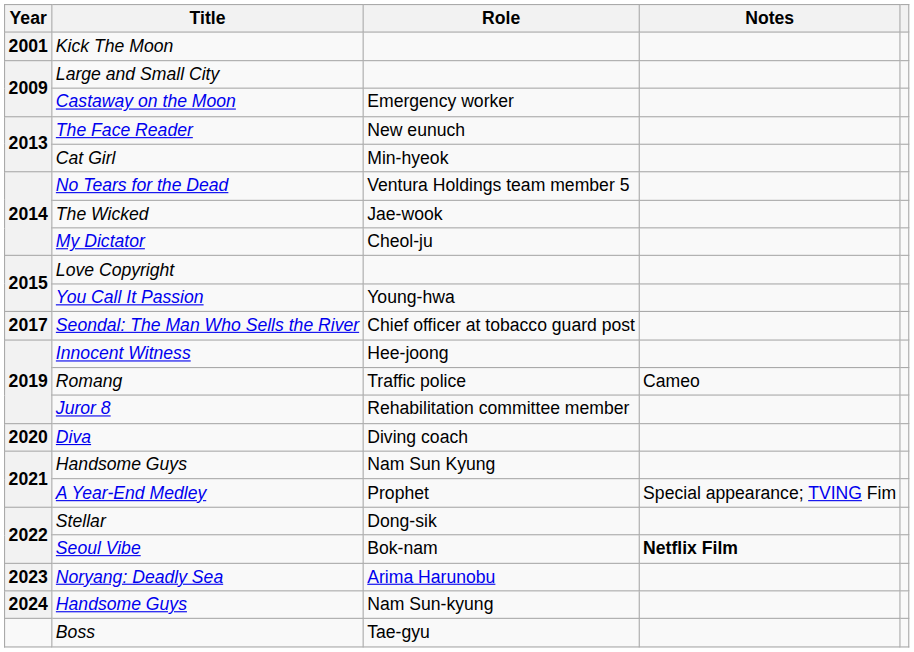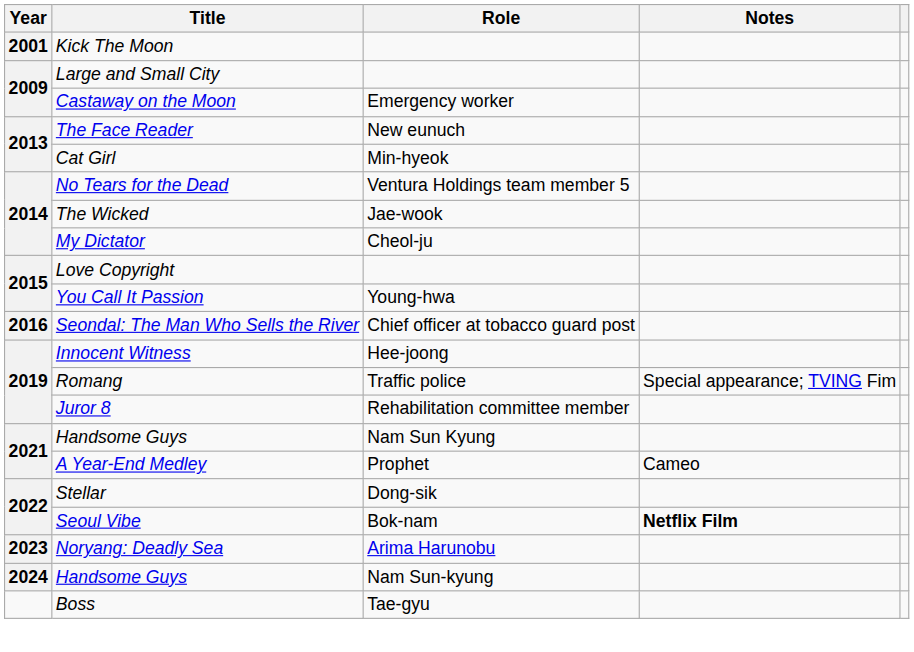Seondal: The Man Who Sells the River | Year: 2017 -> 2016
Romang | Notes: Cameo -> Special appearance; TVING Fim
- row: 2020 | Diva | Diving coach
A Year-End Medley | Notes: Special appearance; TVING Fim -> Cameo
